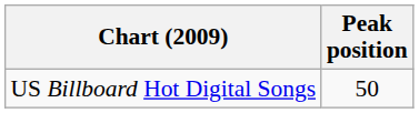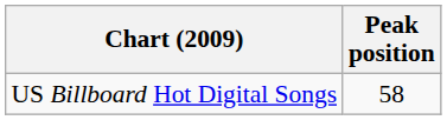US Billboard Hot Digital Songs | Peak position: 50 -> 58
